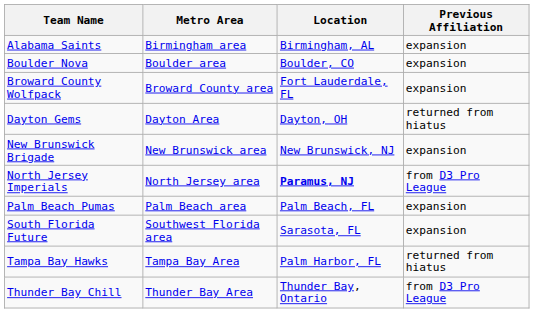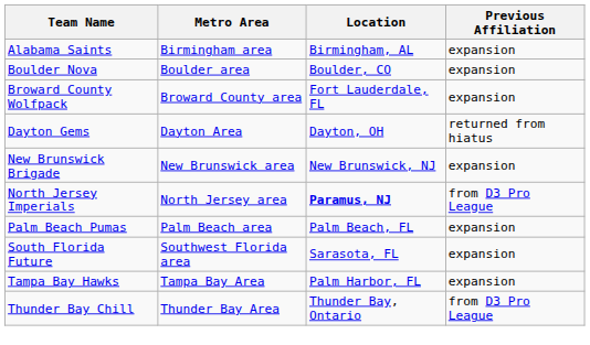Tampa Bay Hawks | Previous Affiliation: returned from hiatus -> expansion
